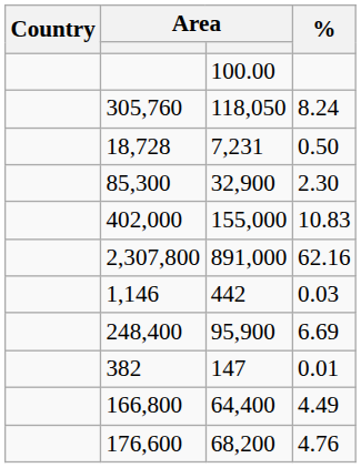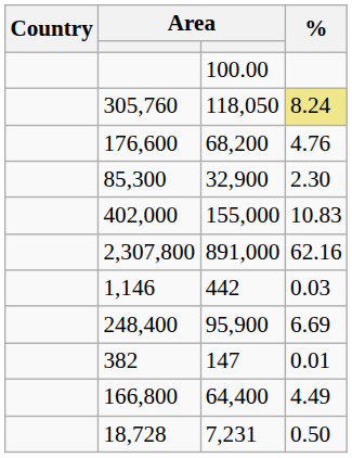305,760 | %: no background -> khaki background
rows swapped: 18,728 <-> 176,600
